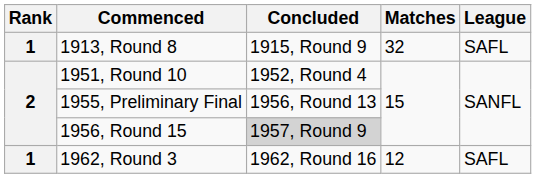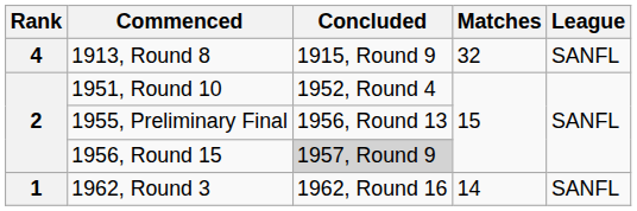1913, Round 8 | Rank: 1 -> 4
1913, Round 8 | League: SAFL -> SANFL
1962, Round 3 | Matches: 12 -> 14
1962, Round 3 | League: SAFL -> SANFL
